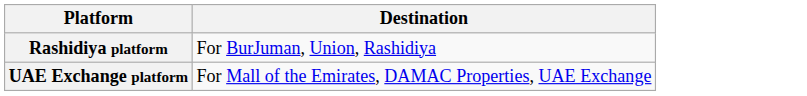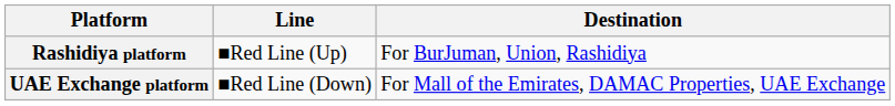+ column: Line | ■Red Line (Up) | ■Red Line (Down)
